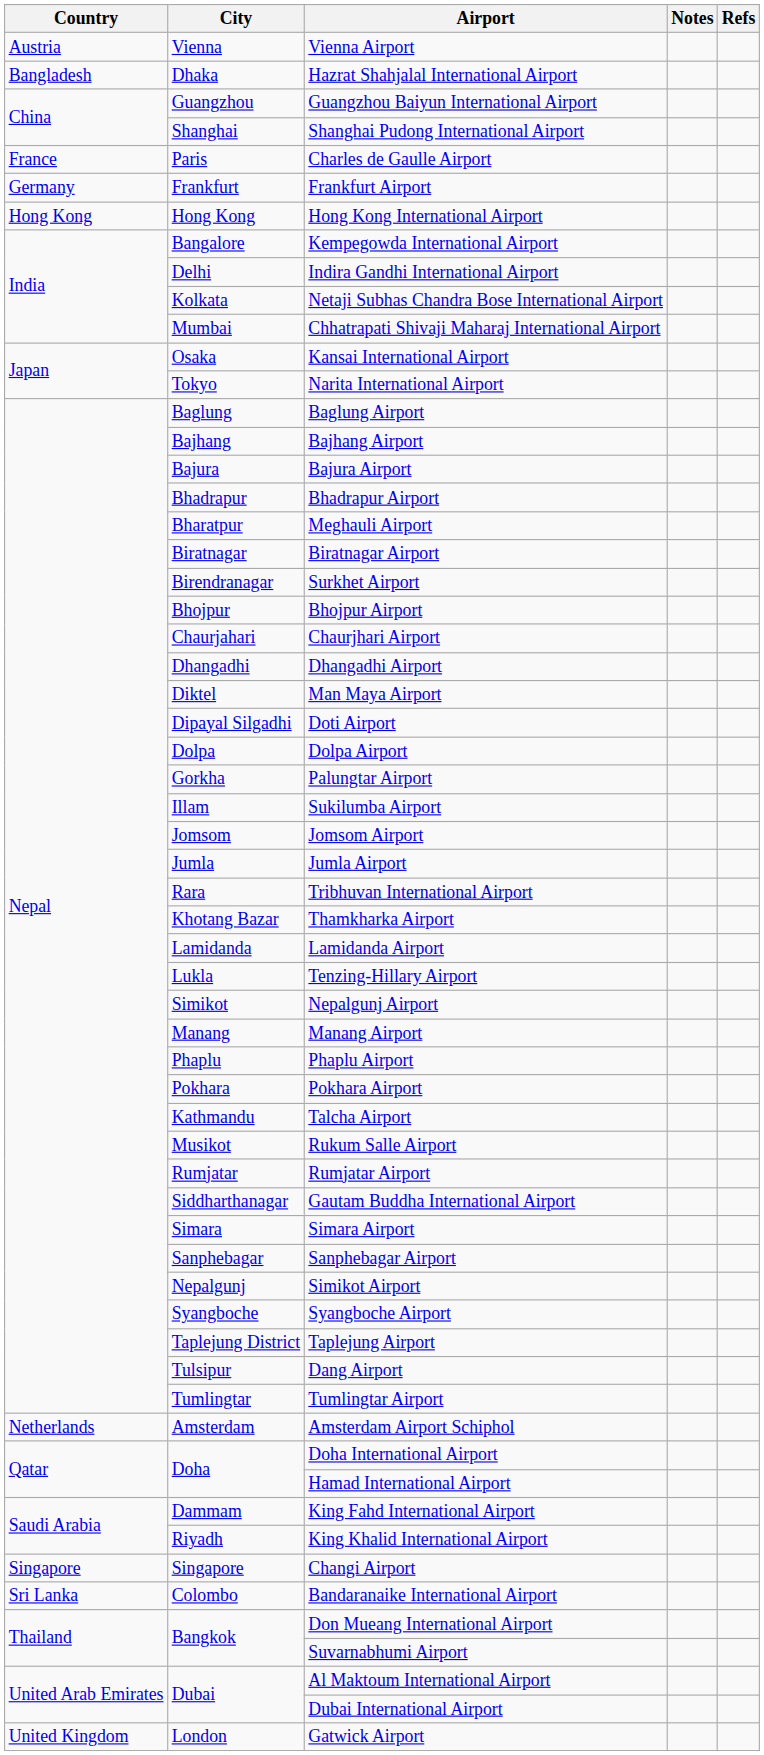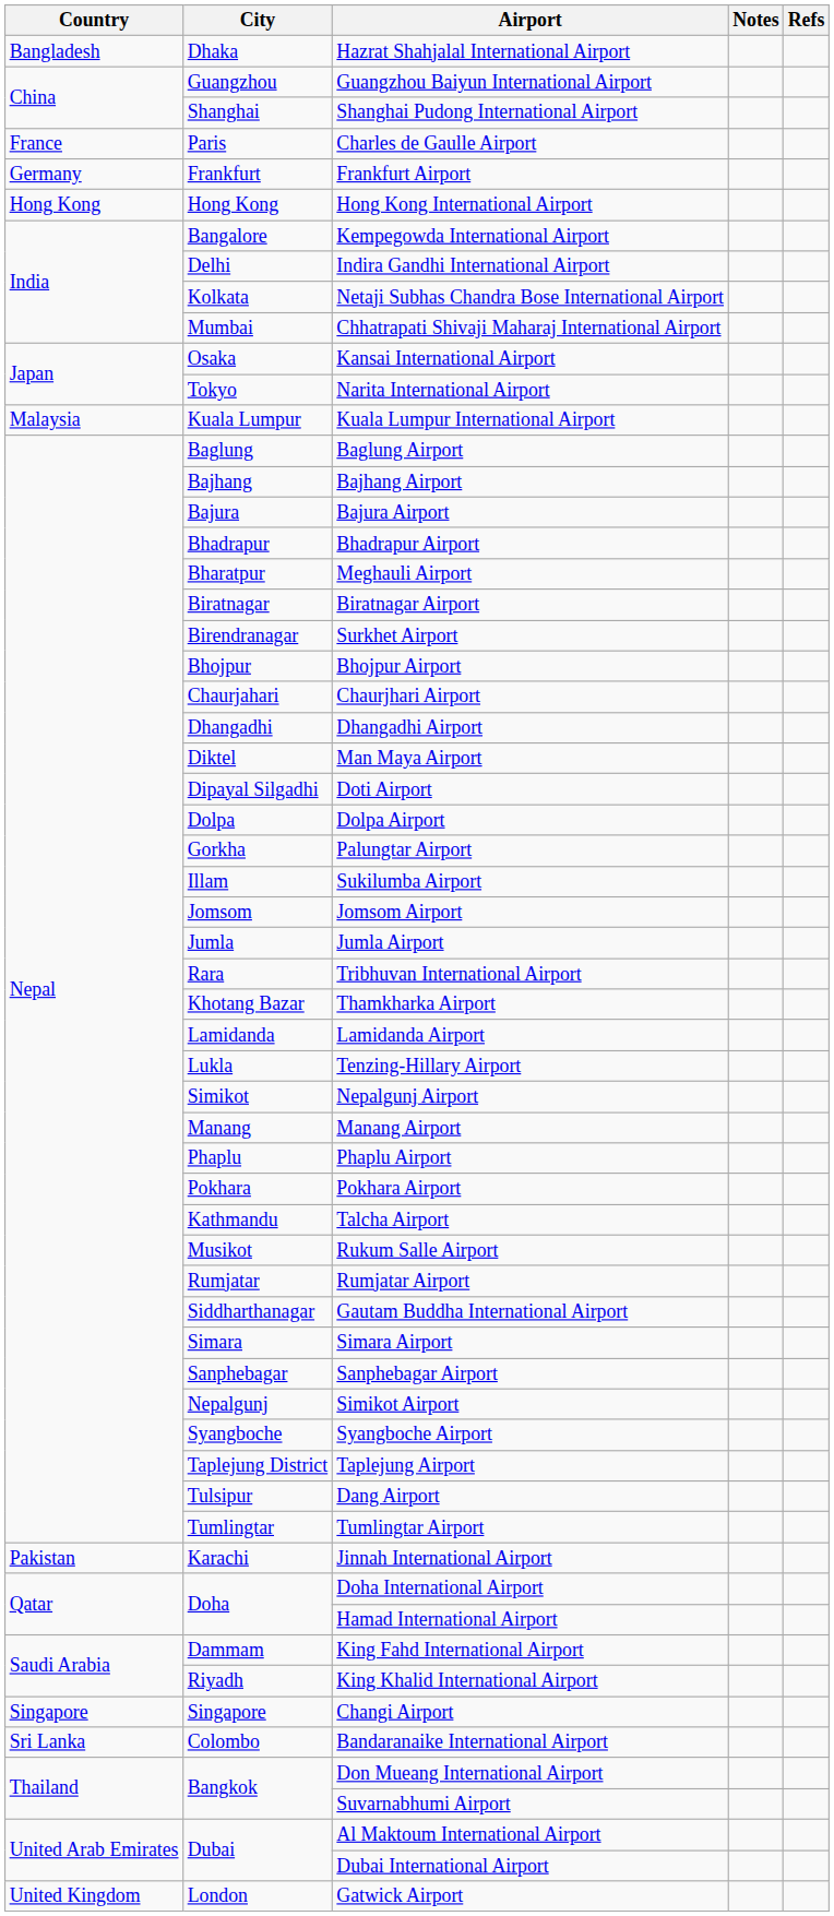- row: Austria | Vienna | Vienna Airport
+ row: Malaysia | Kuala Lumpur | Kuala Lumpur International Airport
- row: Netherlands | Amsterdam | Amsterdam Airport Schiphol
+ row: Pakistan | Karachi | Jinnah International Airport
